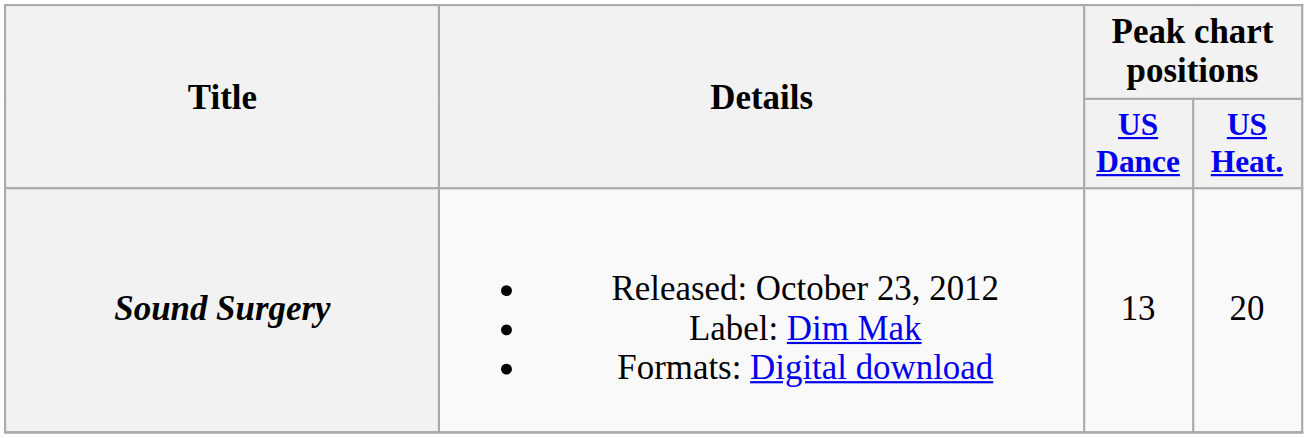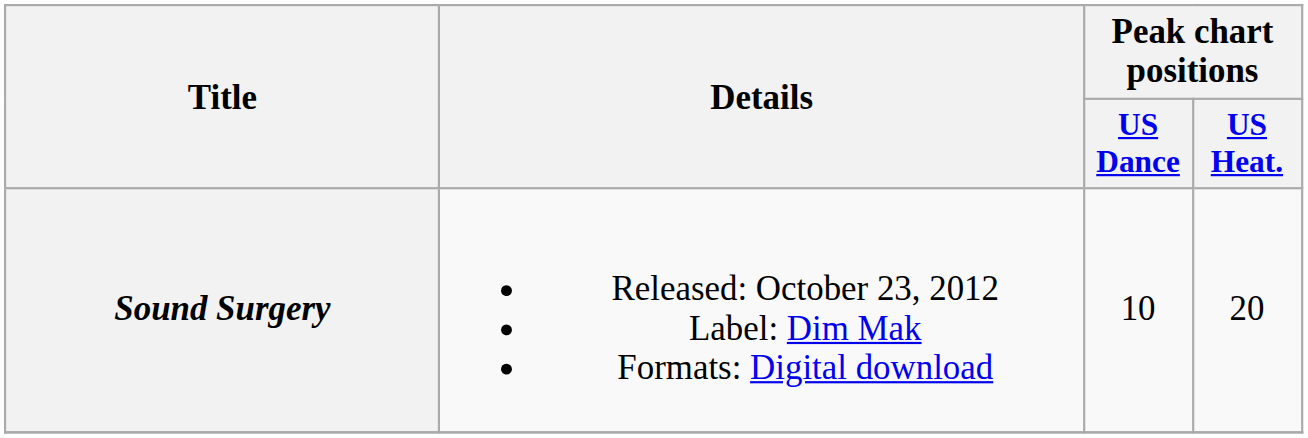Sound Surgery | Peak chart positions / US Dance: 13 -> 10
